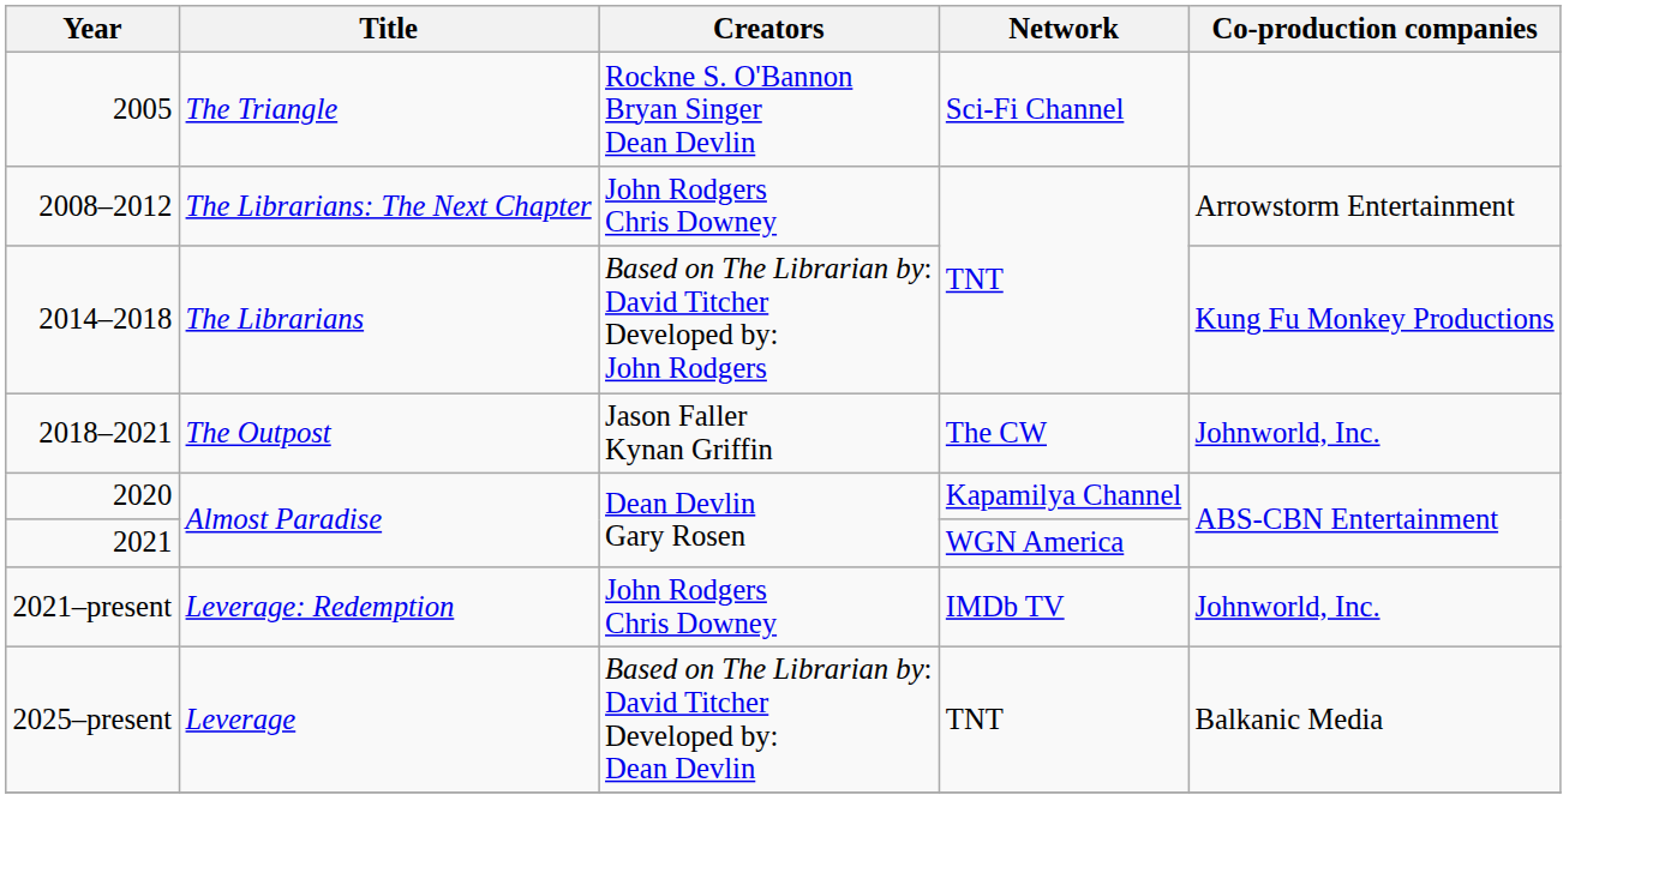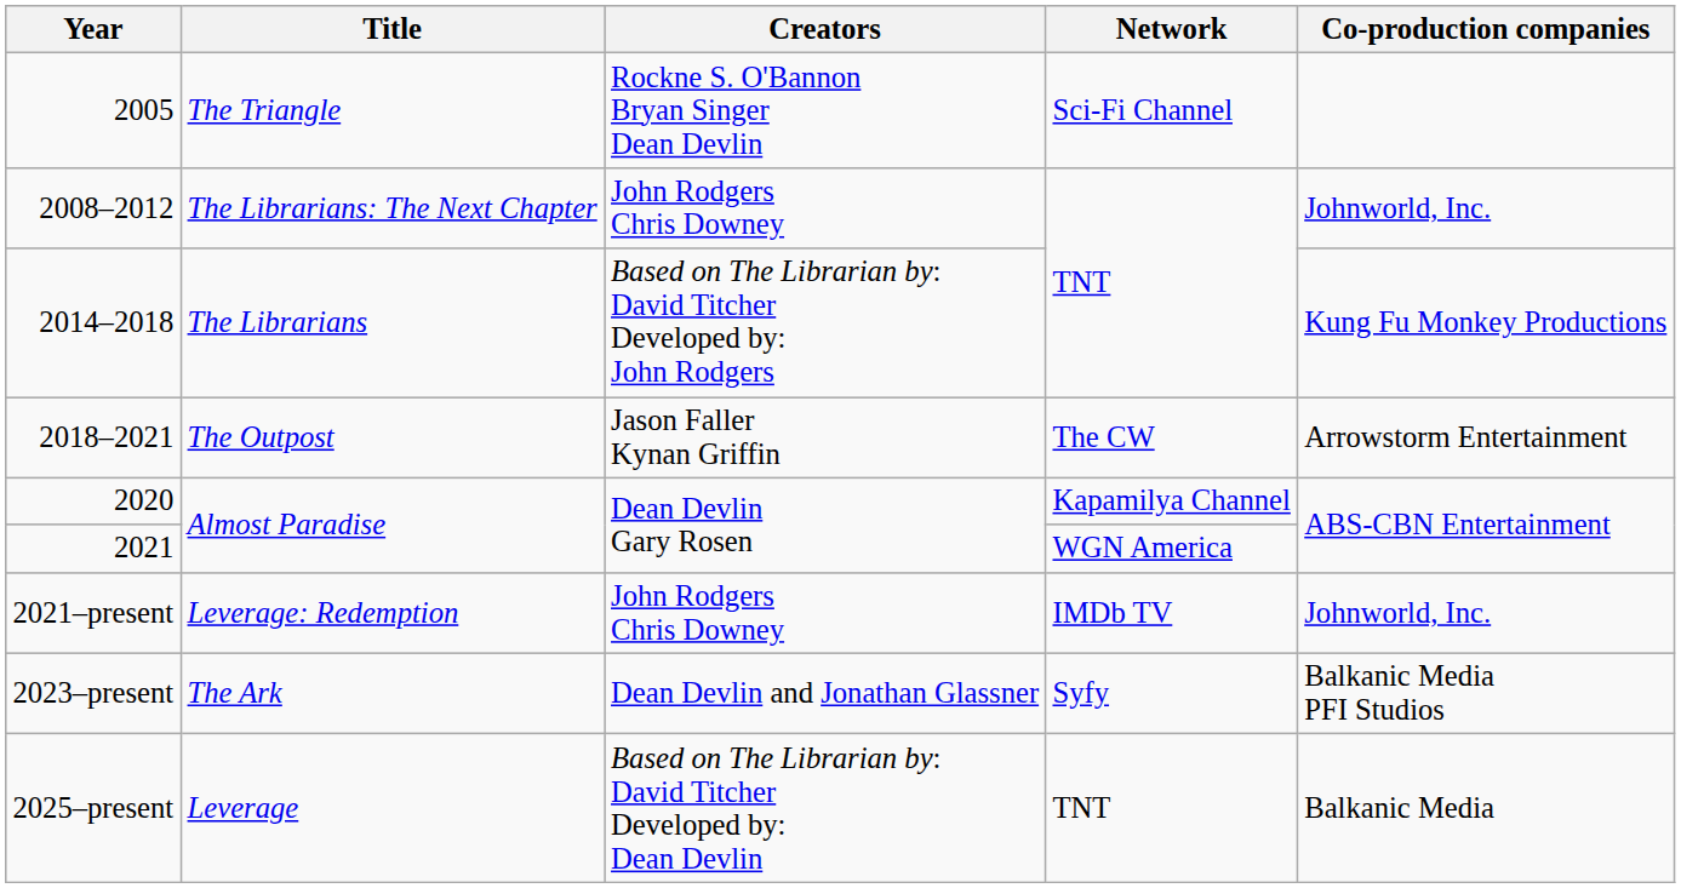2008–2012 | Co-production companies: Arrowstorm Entertainment -> Johnworld, Inc.
2018–2021 | Co-production companies: Johnworld, Inc. -> Arrowstorm Entertainment
+ row: 2023–present | The Ark | Dean Devlin and Jonathan Glassner | Syfy | Balkanic Media PFI Studios
